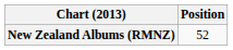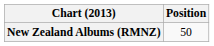New Zealand Albums (RMNZ) | Position: 52 -> 50
